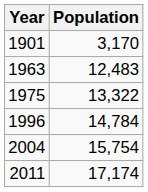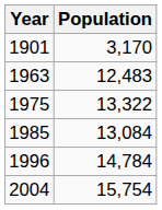+ row: 1985 | 13,084
- row: 2011 | 17,174
